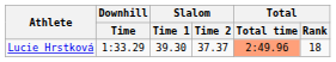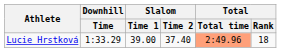Lucie Hrstková | Slalom / Time 1: 39.30 -> 39.00
Lucie Hrstková | Slalom / Time 2: 37.37 -> 37.40
